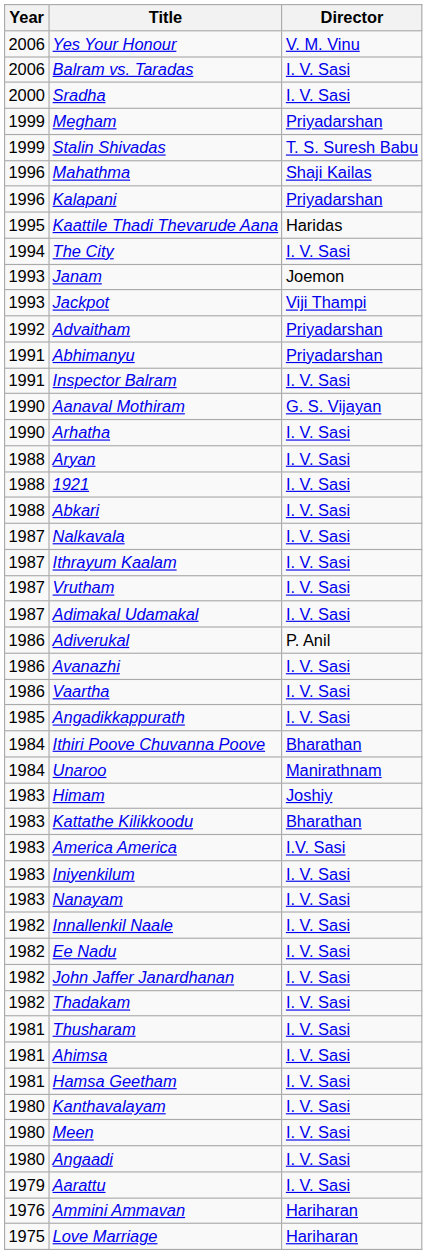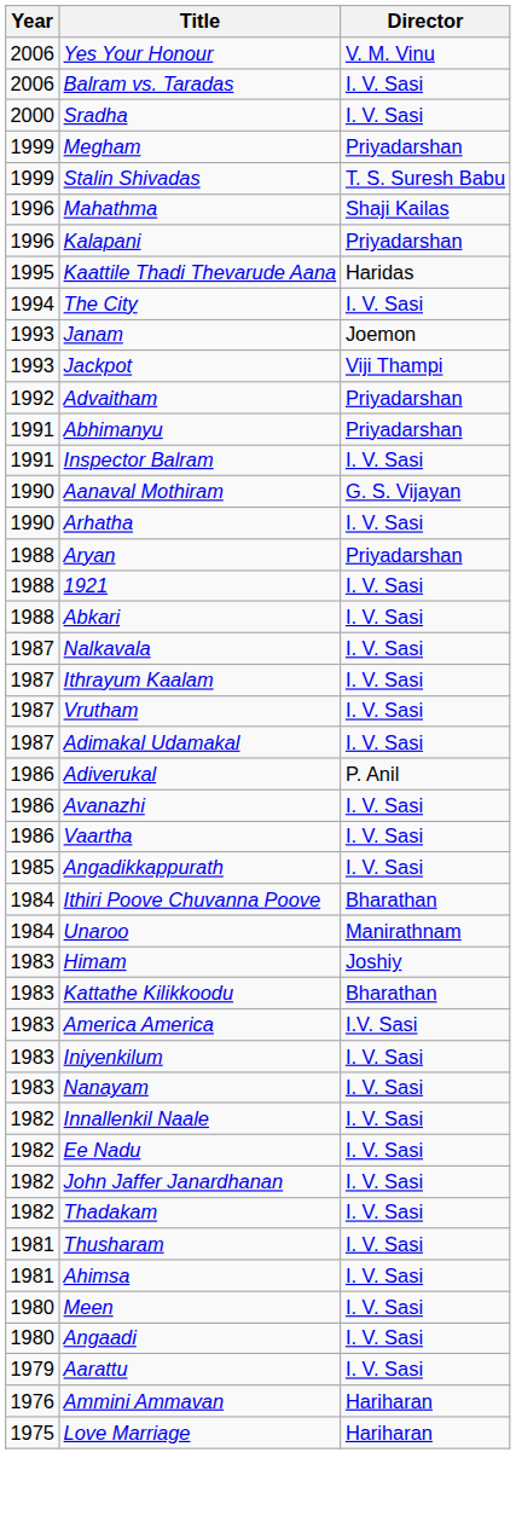Aryan | Director: I. V. Sasi -> Priyadarshan
- row: 1981 | Hamsa Geetham | I. V. Sasi
- row: 1980 | Kanthavalayam | I. V. Sasi
